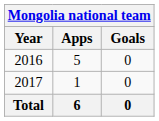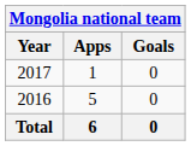rows swapped: 2016 <-> 2017
